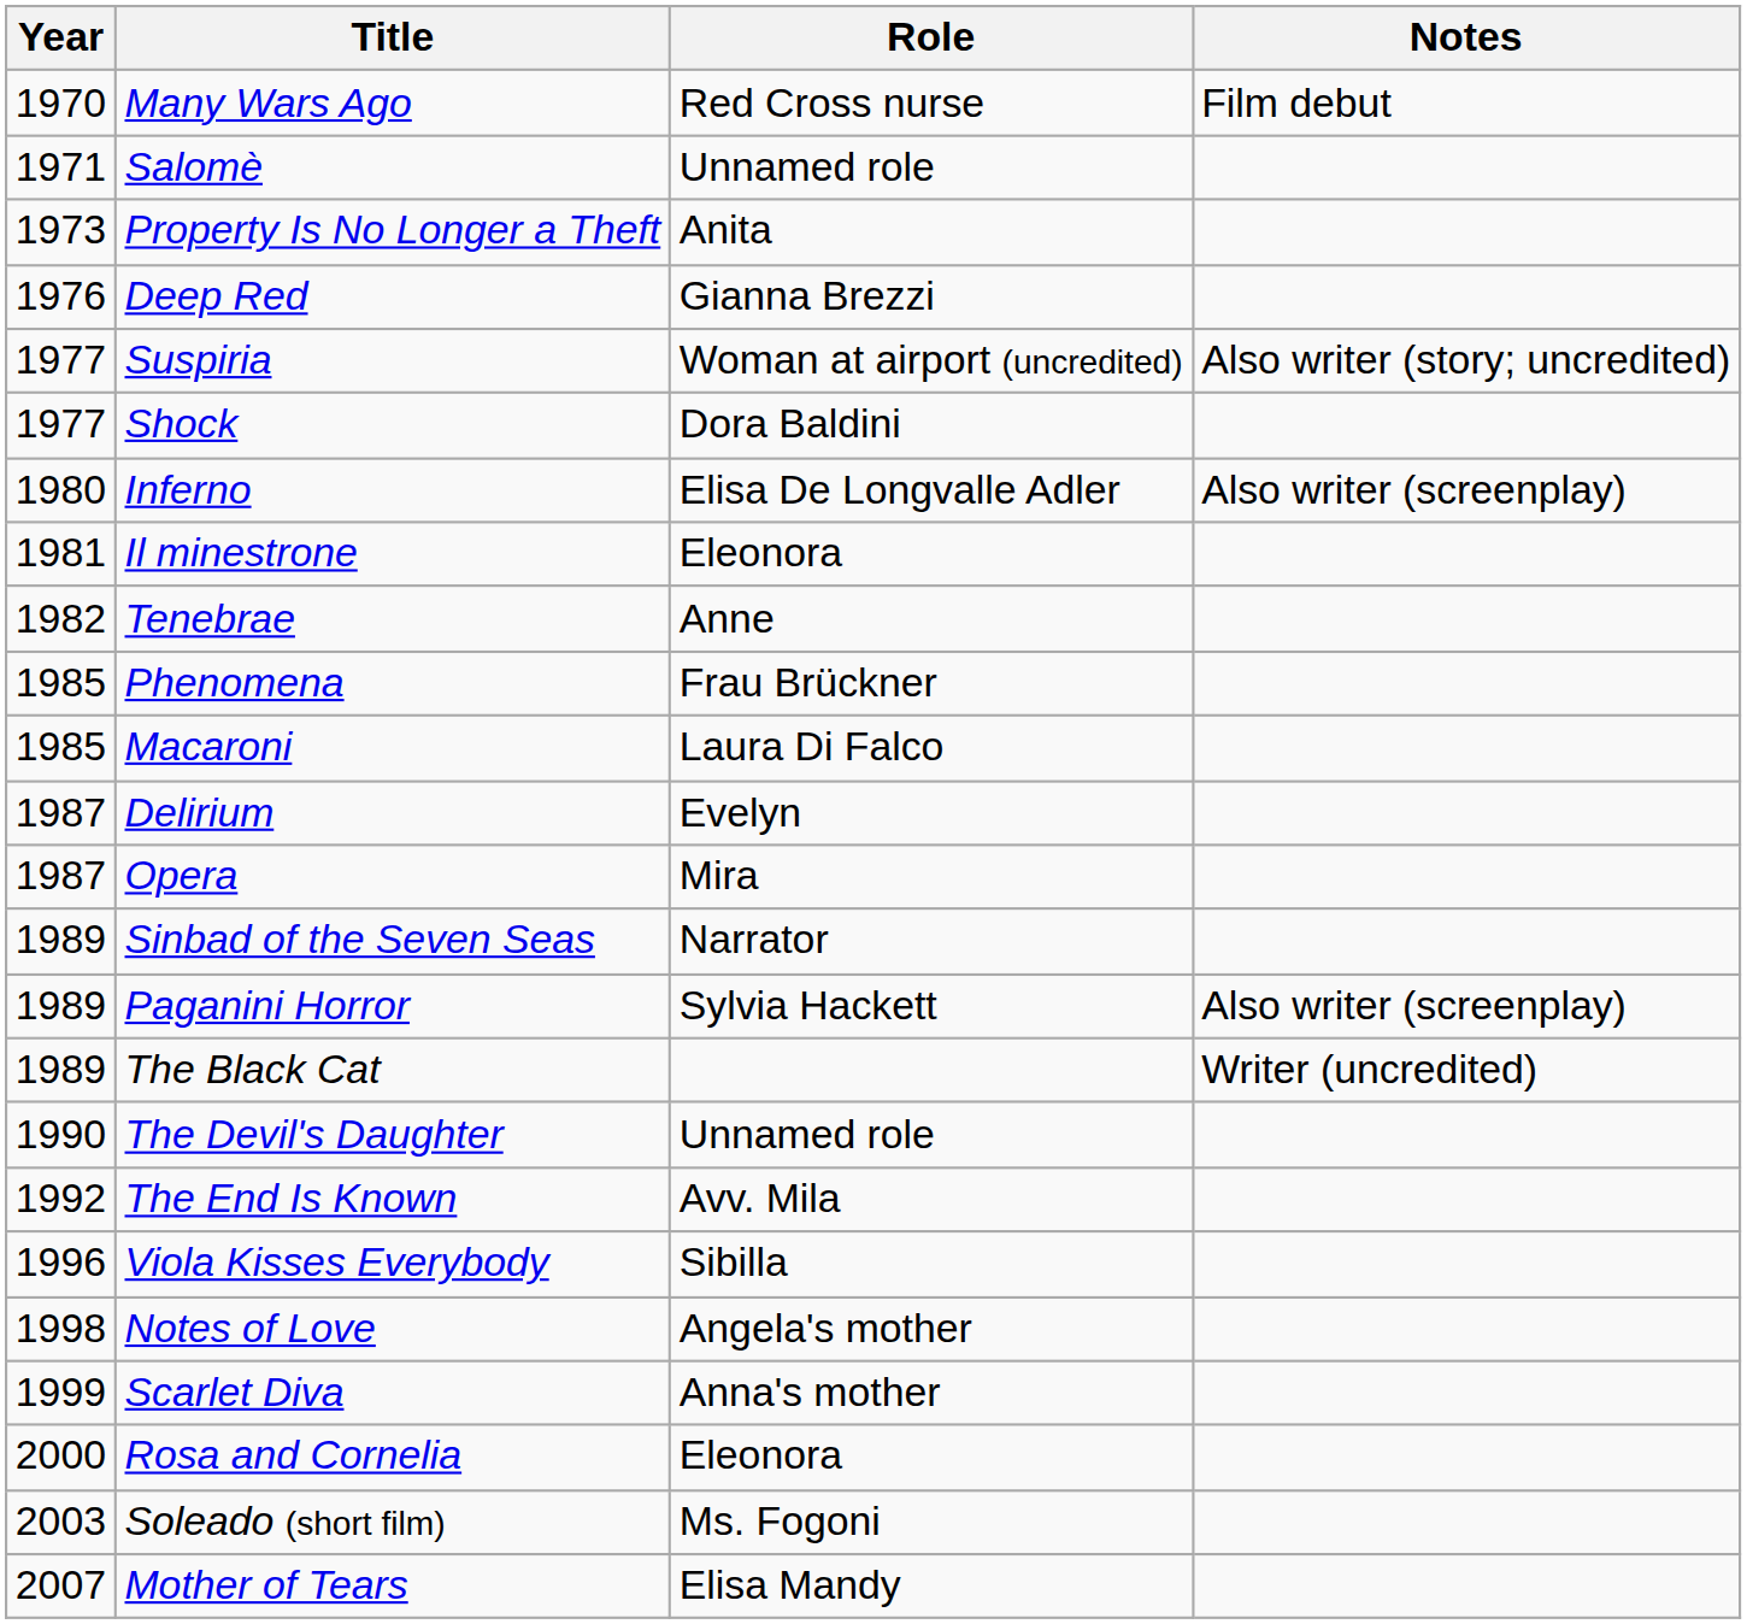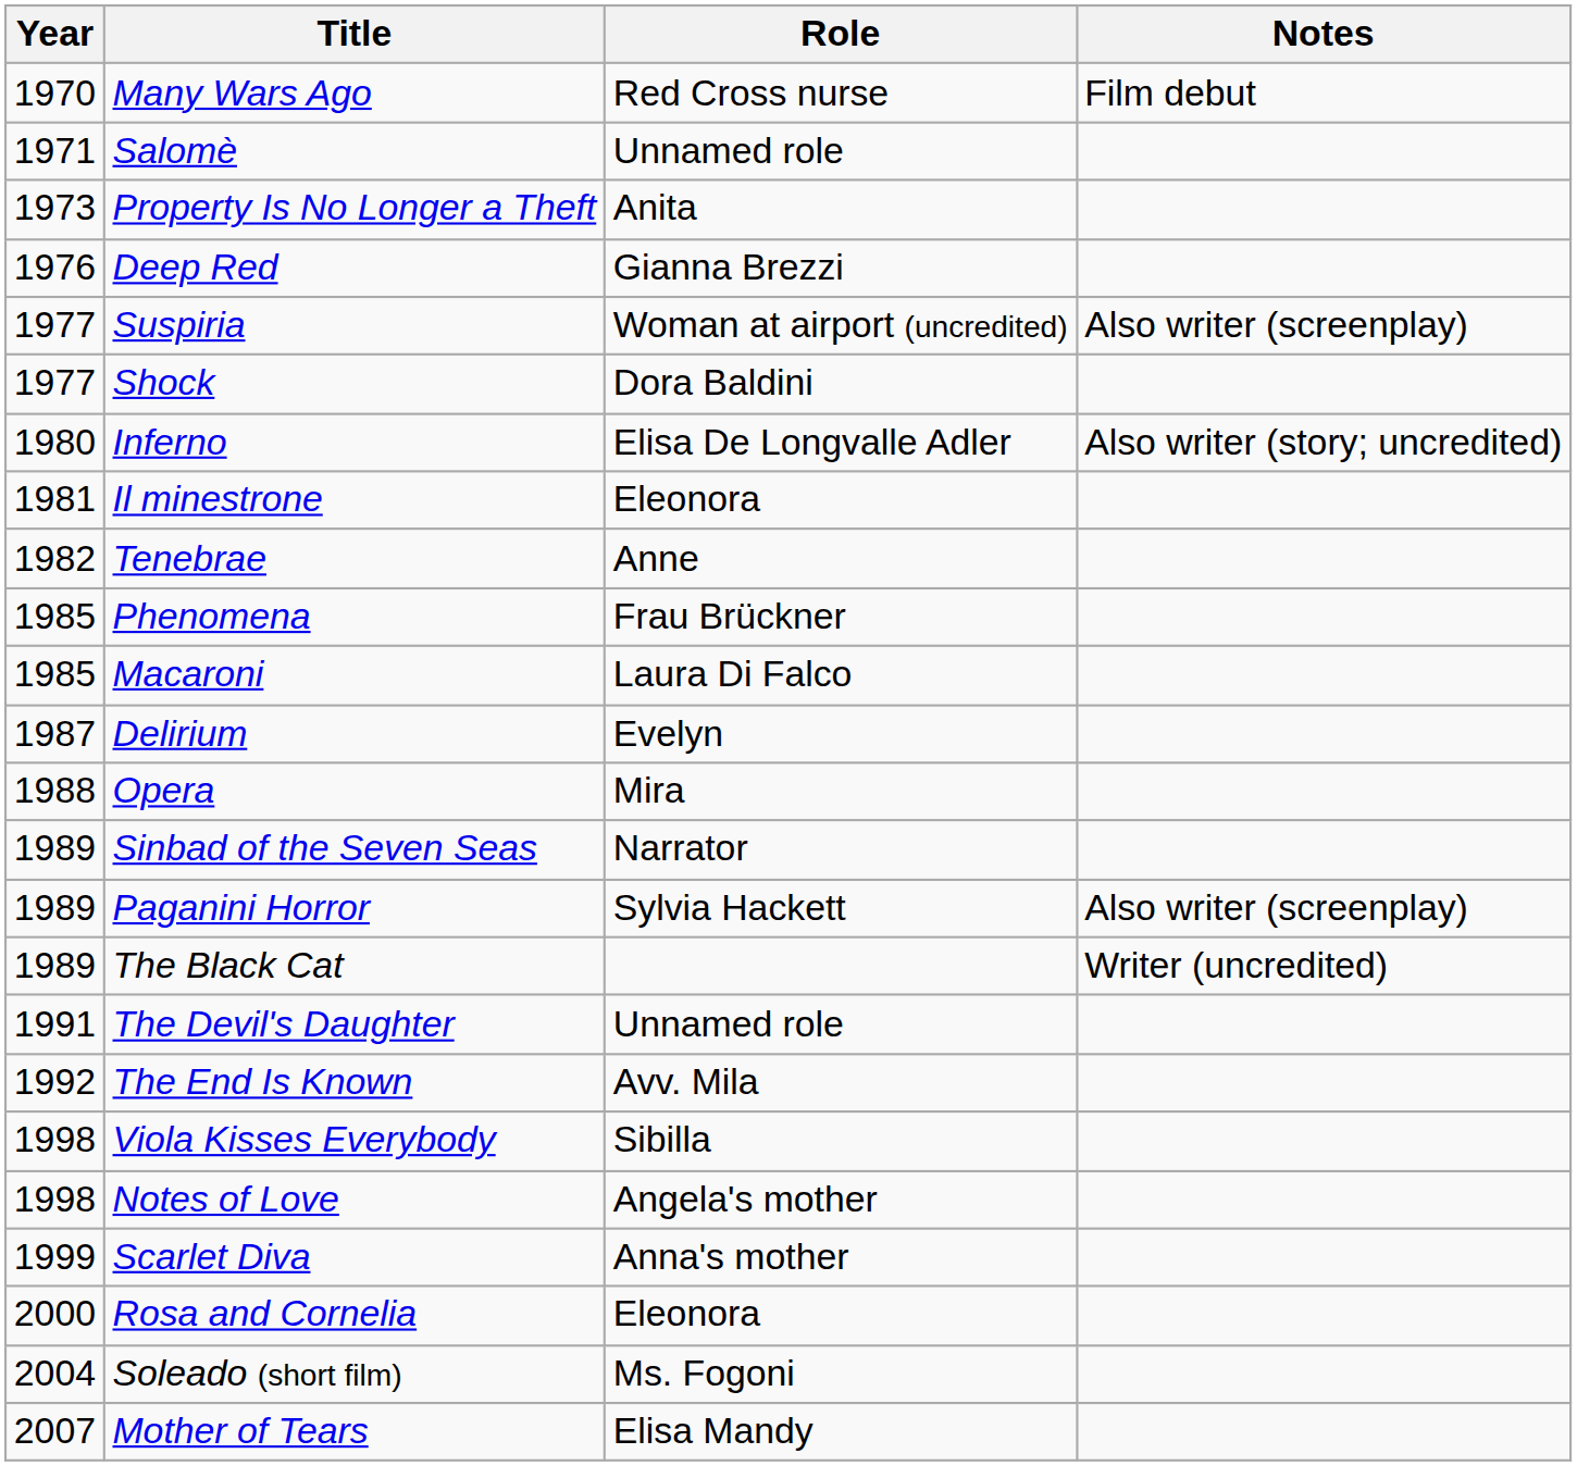Suspiria | Notes: Also writer (story; uncredited) -> Also writer (screenplay)
Inferno | Notes: Also writer (screenplay) -> Also writer (story; uncredited)
Opera | Year: 1987 -> 1988
The Devil's Daughter | Year: 1990 -> 1991
Viola Kisses Everybody | Year: 1996 -> 1998
Soleado (short film) | Year: 2003 -> 2004
